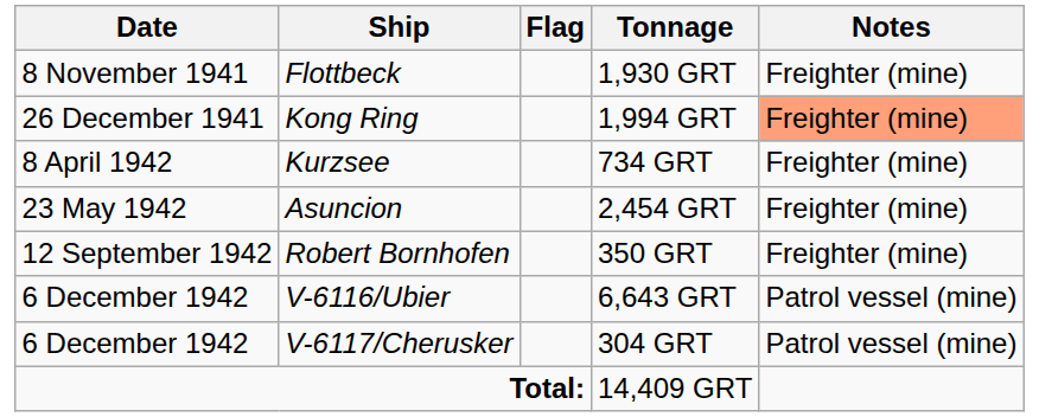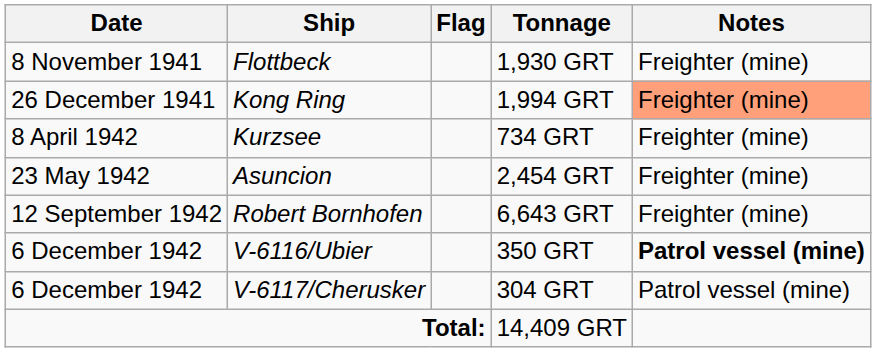Robert Bornhofen | Tonnage: 350 GRT -> 6,643 GRT
V-6116/Ubier | Tonnage: 6,643 GRT -> 350 GRT
V-6116/Ubier | Notes: normal -> bold
